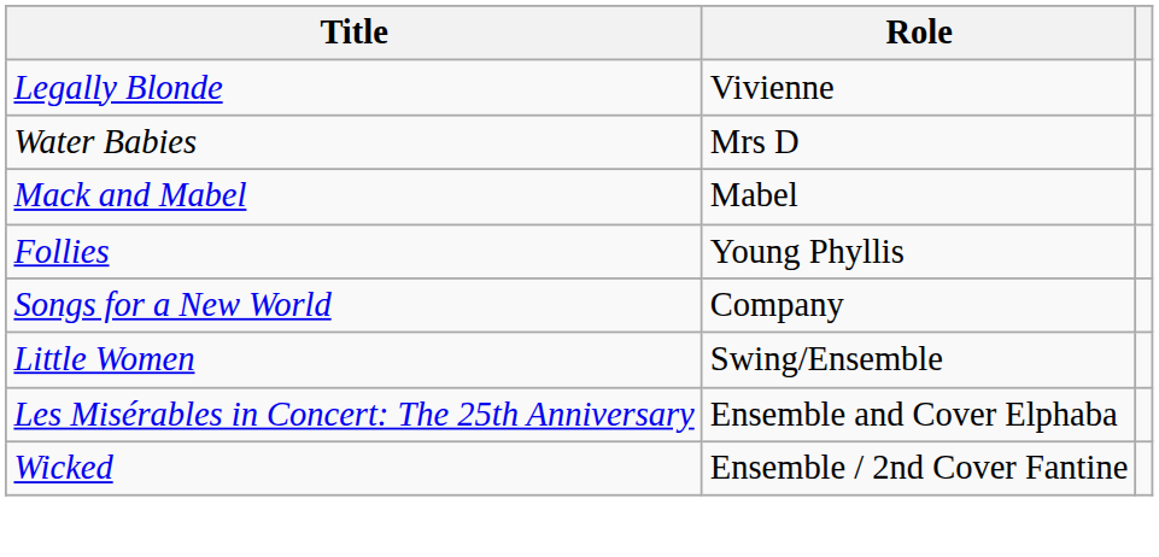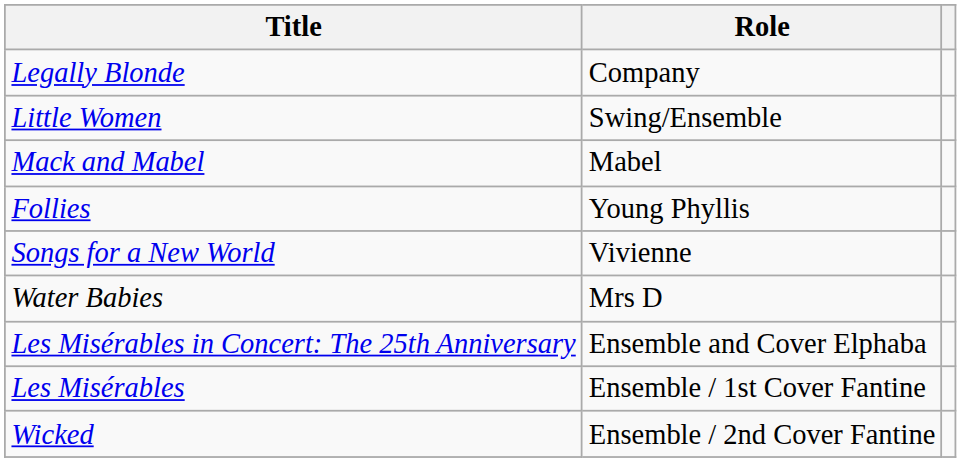Legally Blonde | Role: Vivienne -> Company
rows swapped: Water Babies <-> Little Women
Songs for a New World | Role: Company -> Vivienne
+ row: Les Misérables | Ensemble / 1st Cover Fantine
